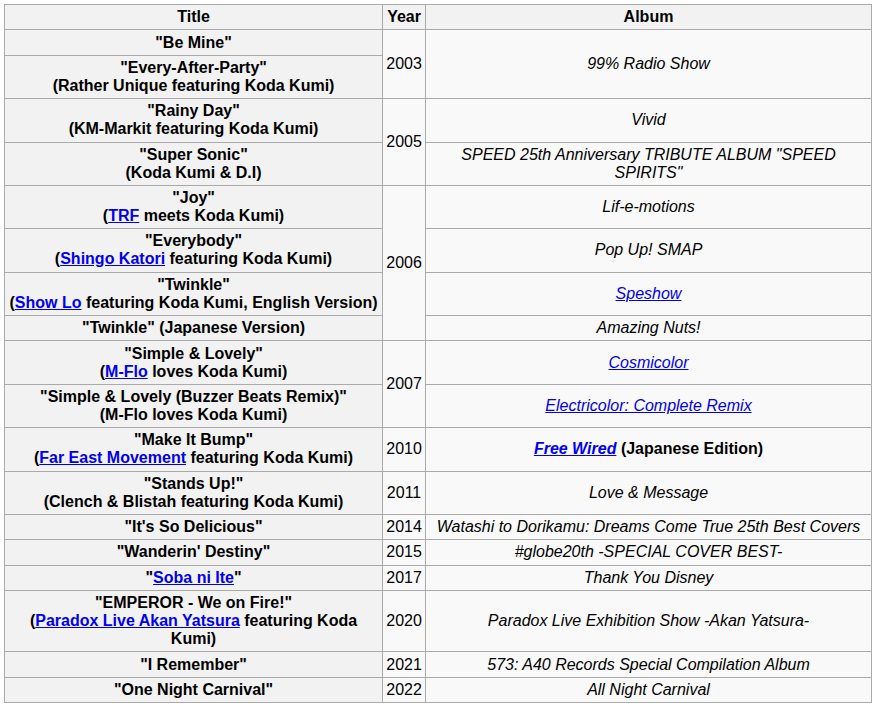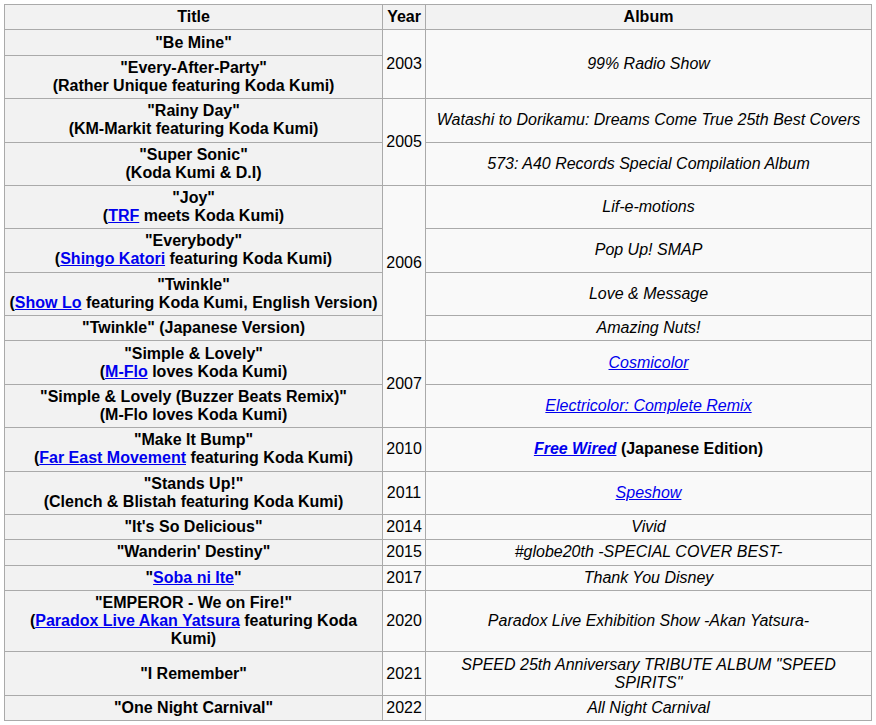"Rainy Day" (KM-Markit featuring Koda Kumi) | Album: Vivid -> Watashi to Dorikamu: Dreams Come True 25th Best Covers
"Super Sonic" (Koda Kumi & D.I) | Album: SPEED 25th Anniversary TRIBUTE ALBUM "SPEED SPIRITS" -> 573: A40 Records Special Compilation Album
"Twinkle" (Show Lo featuring Koda Kumi, English Version) | Album: Speshow -> Love & Message
"Stands Up!" (Clench & Blistah featuring Koda Kumi) | Album: Love & Message -> Speshow
"It's So Delicious" | Album: Watashi to Dorikamu: Dreams Come True 25th Best Covers -> Vivid
"I Remember" | Album: 573: A40 Records Special Compilation Album -> SPEED 25th Anniversary TRIBUTE ALBUM "SPEED SPIRITS"
